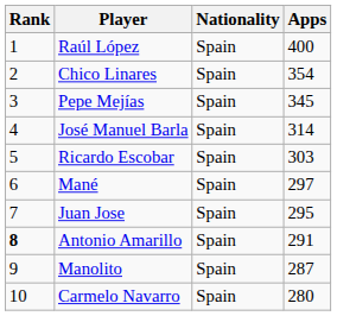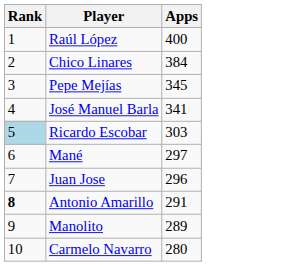- column: Nationality | Spain | Spain | Spain | Spain | Spain | Spain | Spain | Spain | Spain | Spain
Chico Linares | Apps: 354 -> 384
José Manuel Barla | Apps: 314 -> 341
Ricardo Escobar | Rank: no background -> lightblue background
Juan Jose | Apps: 295 -> 296
Manolito | Apps: 287 -> 289
